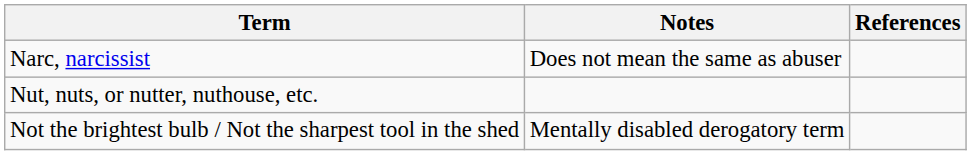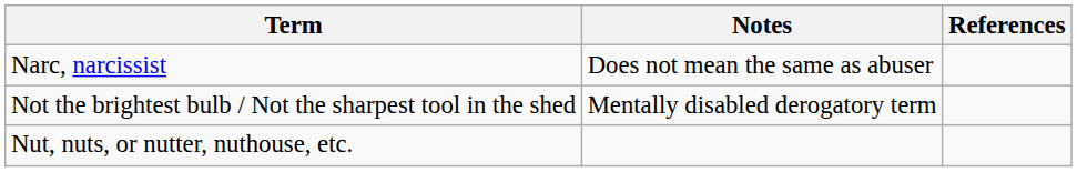rows swapped: Not the brightest bulb / Not the sharpest tool in the shed <-> Nut, nuts, or nutter, nuthouse, etc.
